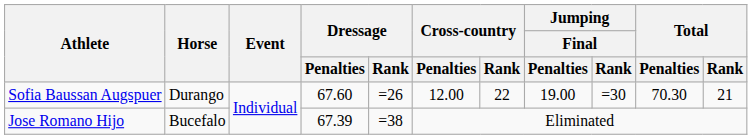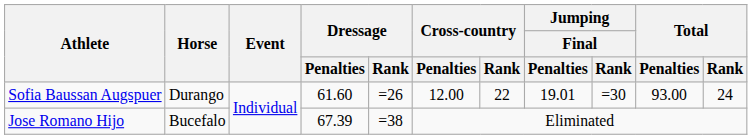Sofia Baussan Augspuer | Dressage / Penalties: 67.60 -> 61.60
Sofia Baussan Augspuer | Jumping / Final / Penalties: 19.00 -> 19.01
Sofia Baussan Augspuer | Total / Penalties: 70.30 -> 93.00
Sofia Baussan Augspuer | Total / Rank: 21 -> 24
